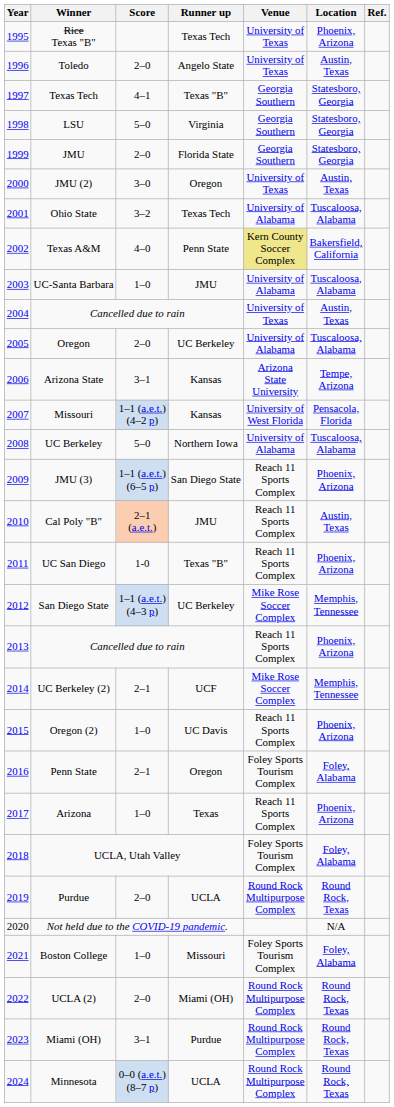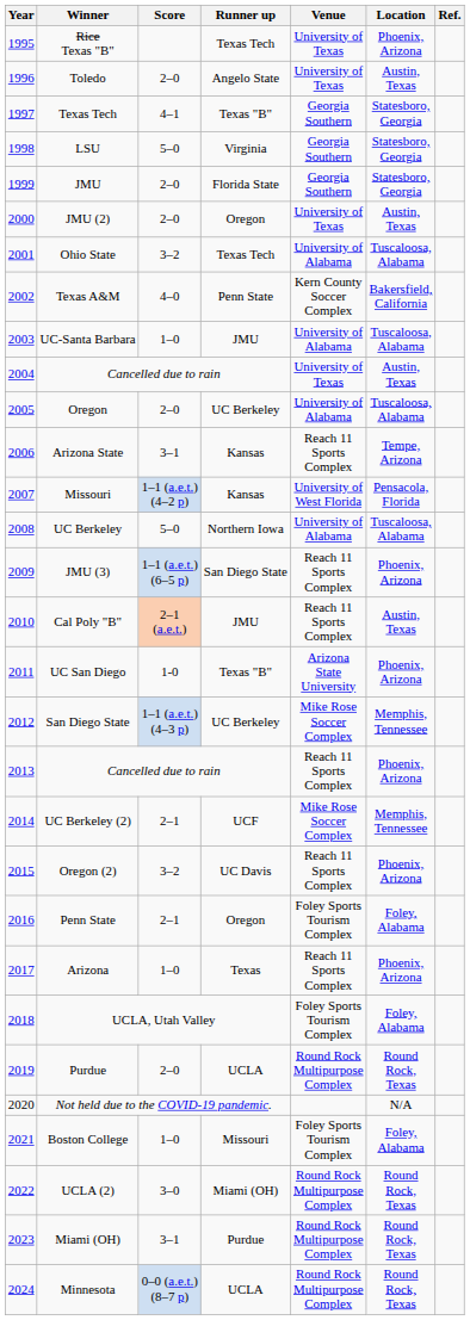JMU (2) | Score: 3–0 -> 2–0
Texas A&M | Venue: khaki background -> no background
Arizona State | Venue: Arizona State University -> Reach 11 Sports Complex
UC San Diego | Venue: Reach 11 Sports Complex -> Arizona State University
Oregon (2) | Score: 1–0 -> 3–2
UCLA (2) | Score: 2–0 -> 3–0
